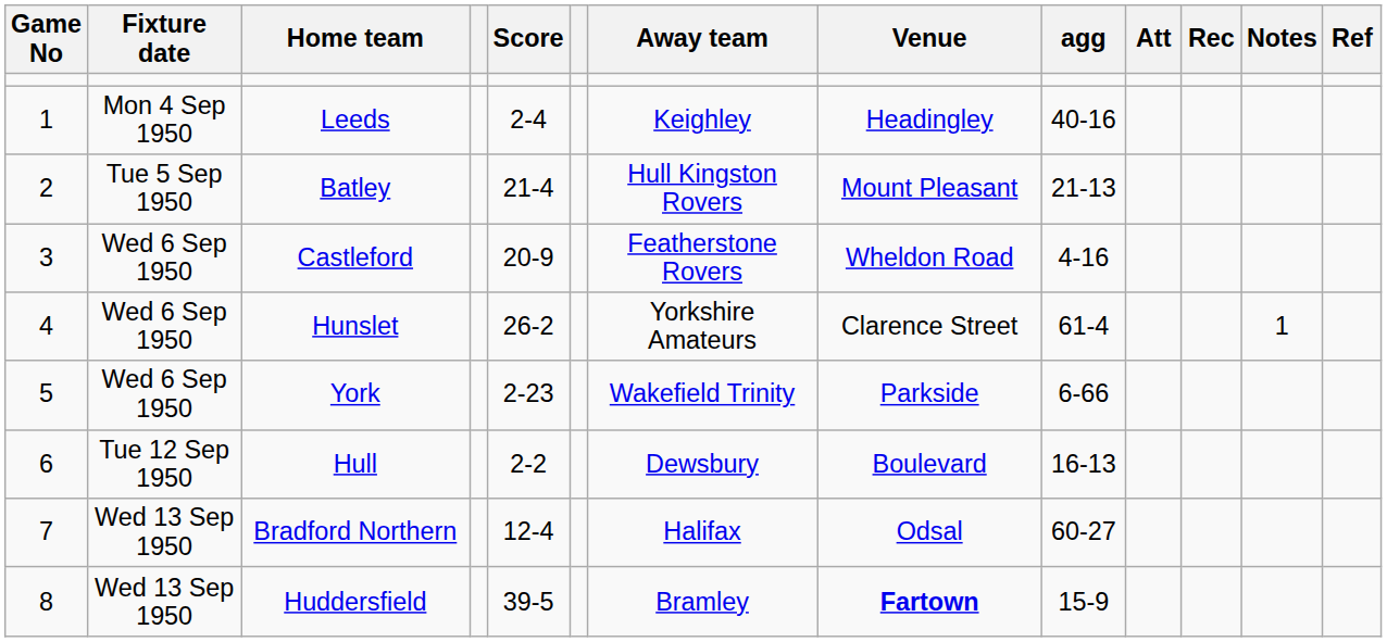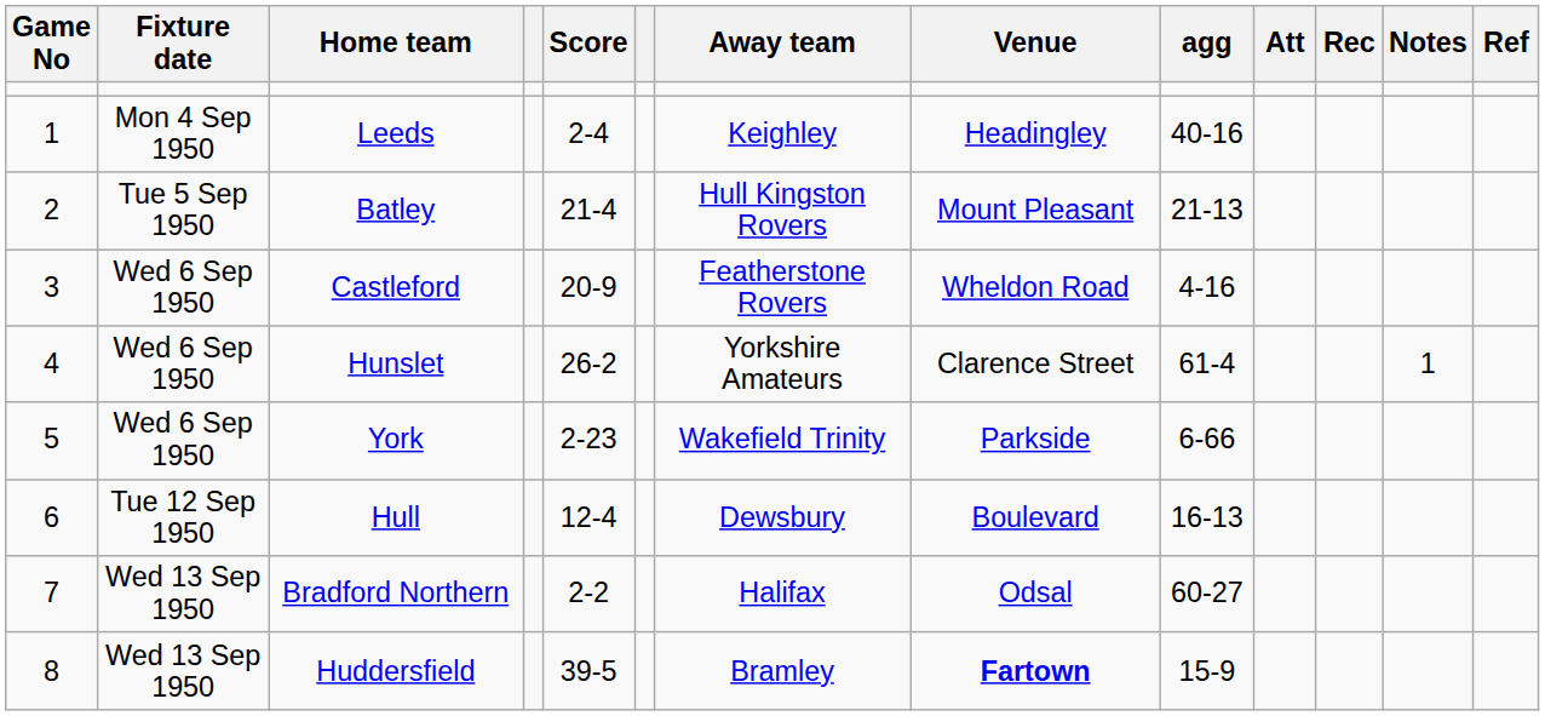Hull | Score: 2-2 -> 12-4
Bradford Northern | Score: 12-4 -> 2-2
